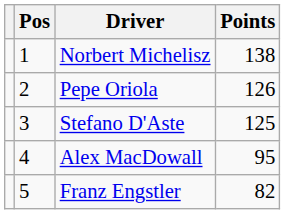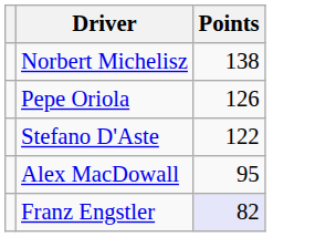- column: Pos | 1 | 2 | 3 | 4 | 5
Stefano D'Aste | Points: 125 -> 122
Franz Engstler | Points: no background -> lavender background
